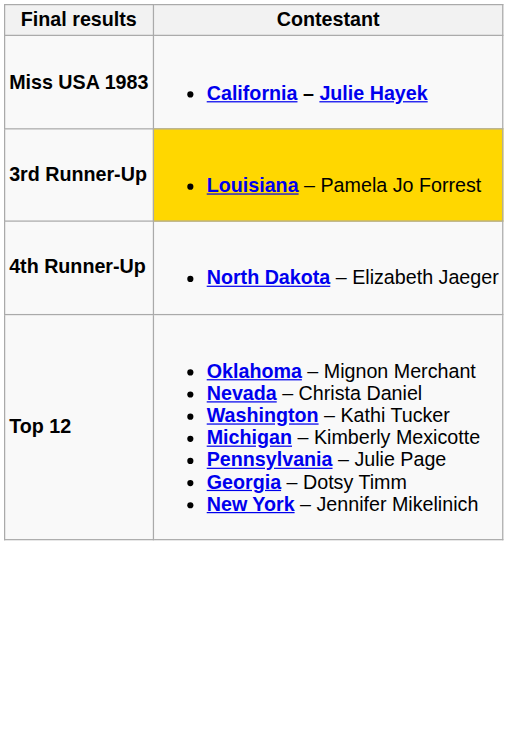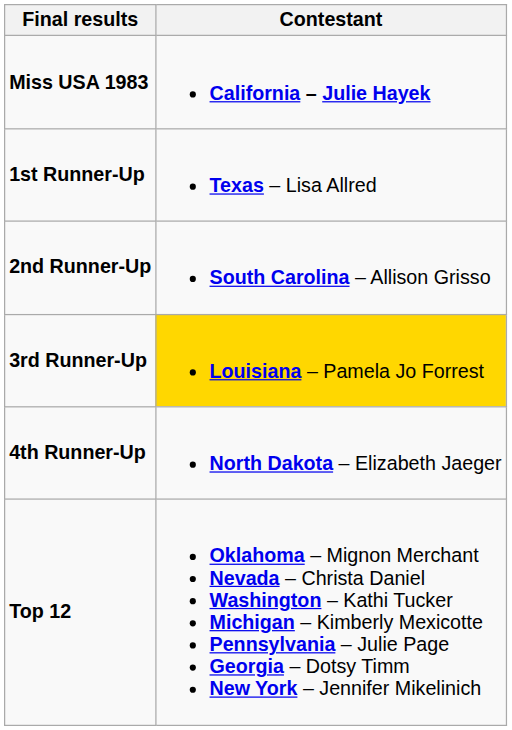+ row: 1st Runner-Up | Texas – Lisa Allred
+ row: 2nd Runner-Up | South Carolina – Allison Grisso
